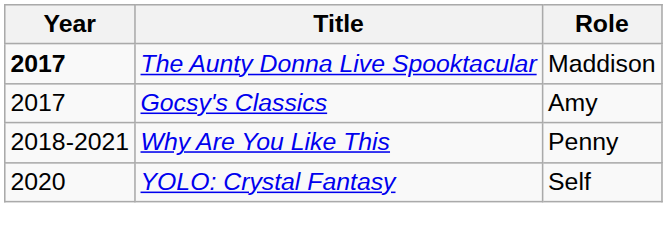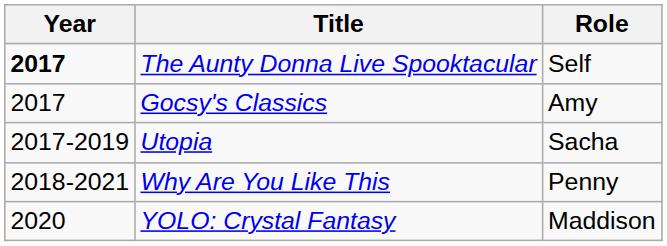The Aunty Donna Live Spooktacular | Role: Maddison -> Self
+ row: 2017-2019 | Utopia | Sacha
YOLO: Crystal Fantasy | Role: Self -> Maddison
